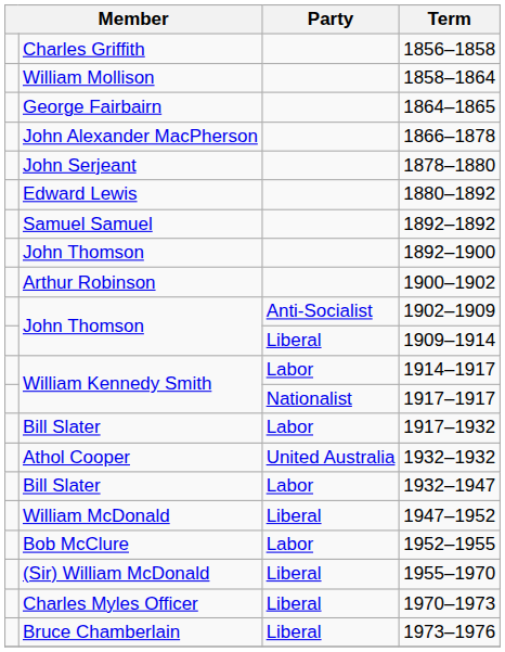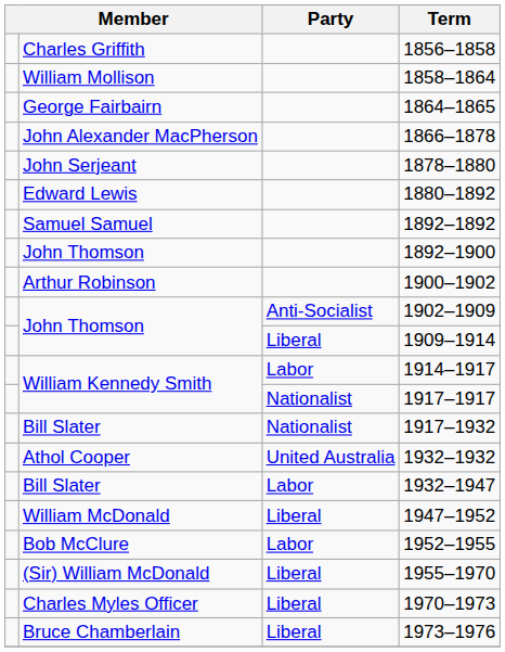1917–1932 | Party: Labor -> Nationalist
